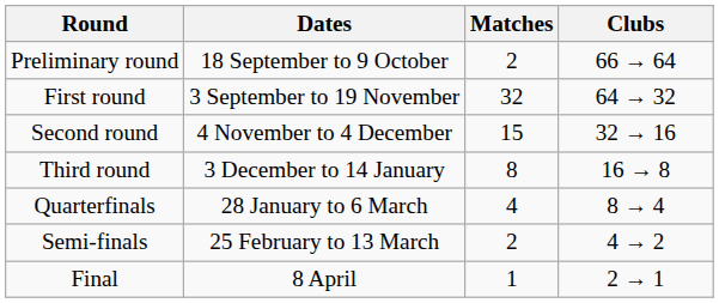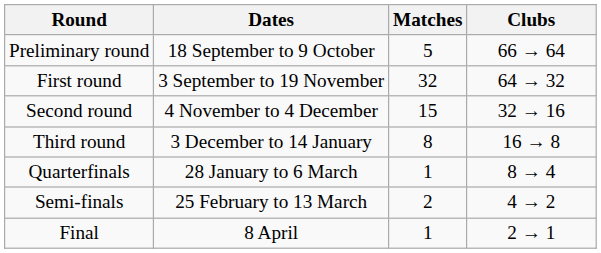Preliminary round | Matches: 2 -> 5
Quarterfinals | Matches: 4 -> 1
